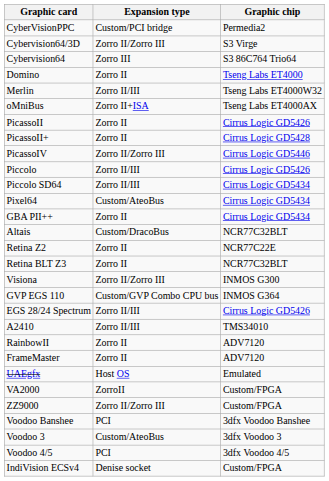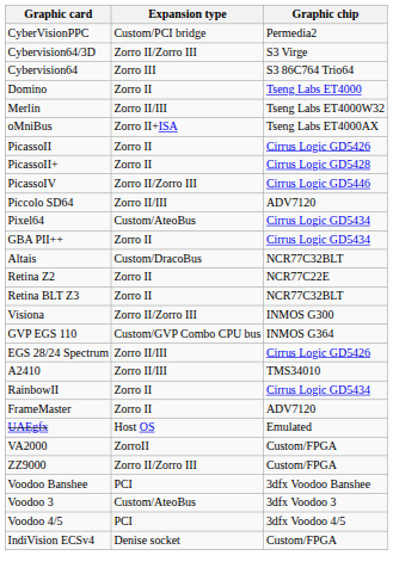- row: Piccolo | Zorro II/III | Cirrus Logic GD5426
Piccolo SD64 | Graphic chip: Cirrus Logic GD5434 -> ADV7120
RainbowII | Graphic chip: ADV7120 -> Cirrus Logic GD5434
